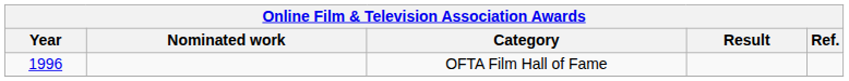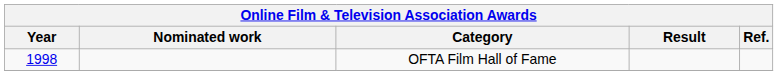OFTA Film Hall of Fame | Year: 1996 -> 1998
